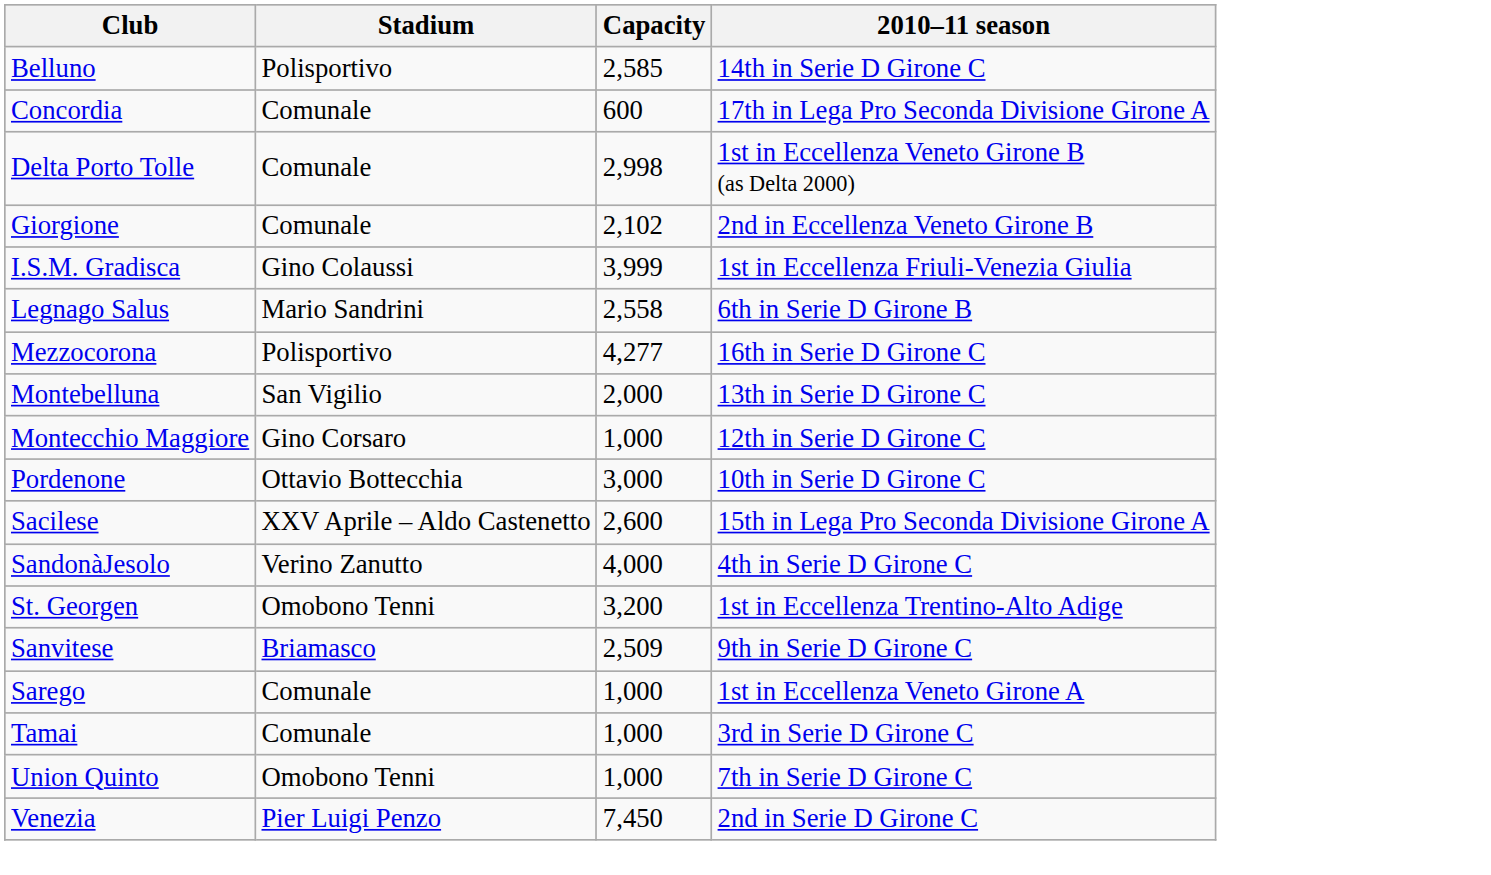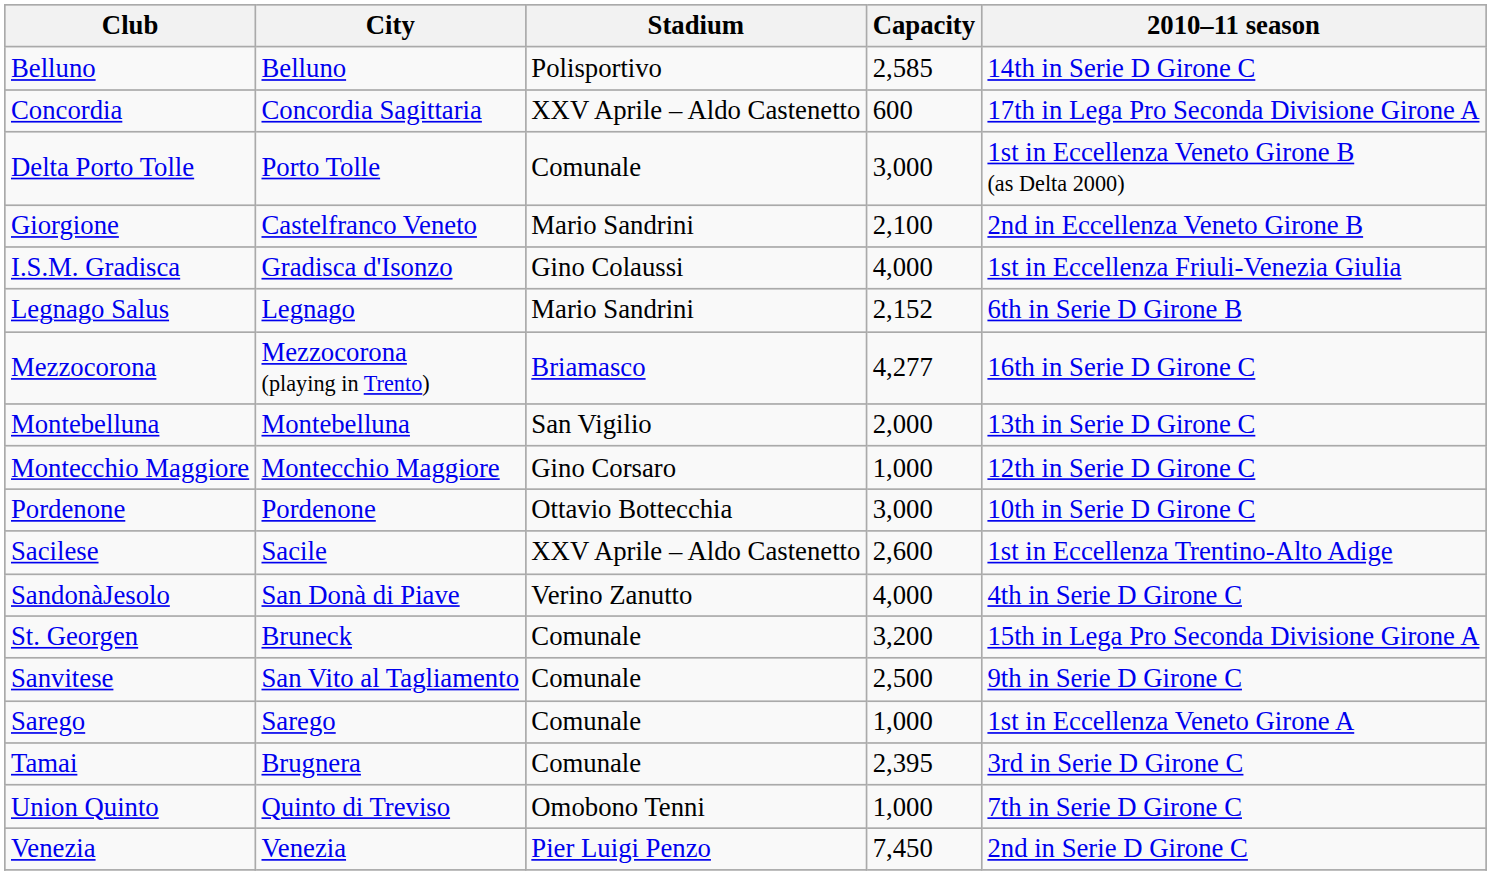+ column: City | Belluno | Concordia Sagittaria | Porto Tolle | Castelfranco Veneto | Gradisca d'Isonzo | Legnago | Mezzocorona (playing in Trento) | Montebelluna | Montecchio Maggiore | Pordenone | Sacile | San Donà di Piave | Bruneck | San Vito al Tagliamento | Sarego | Brugnera | Quinto di Treviso | Venezia
Concordia | Stadium: Comunale -> XXV Aprile – Aldo Castenetto
Delta Porto Tolle | Capacity: 2,998 -> 3,000
Giorgione | Stadium: Comunale -> Mario Sandrini
Giorgione | Capacity: 2,102 -> 2,100
I.S.M. Gradisca | Capacity: 3,999 -> 4,000
Legnago Salus | Capacity: 2,558 -> 2,152
Mezzocorona | Stadium: Polisportivo -> Briamasco
Sacilese | 2010–11 season: 15th in Lega Pro Seconda Divisione Girone A -> 1st in Eccellenza Trentino-Alto Adige
St. Georgen | Stadium: Omobono Tenni -> Comunale
St. Georgen | 2010–11 season: 1st in Eccellenza Trentino-Alto Adige -> 15th in Lega Pro Seconda Divisione Girone A
Sanvitese | Stadium: Briamasco -> Comunale
Sanvitese | Capacity: 2,509 -> 2,500
Tamai | Capacity: 1,000 -> 2,395
